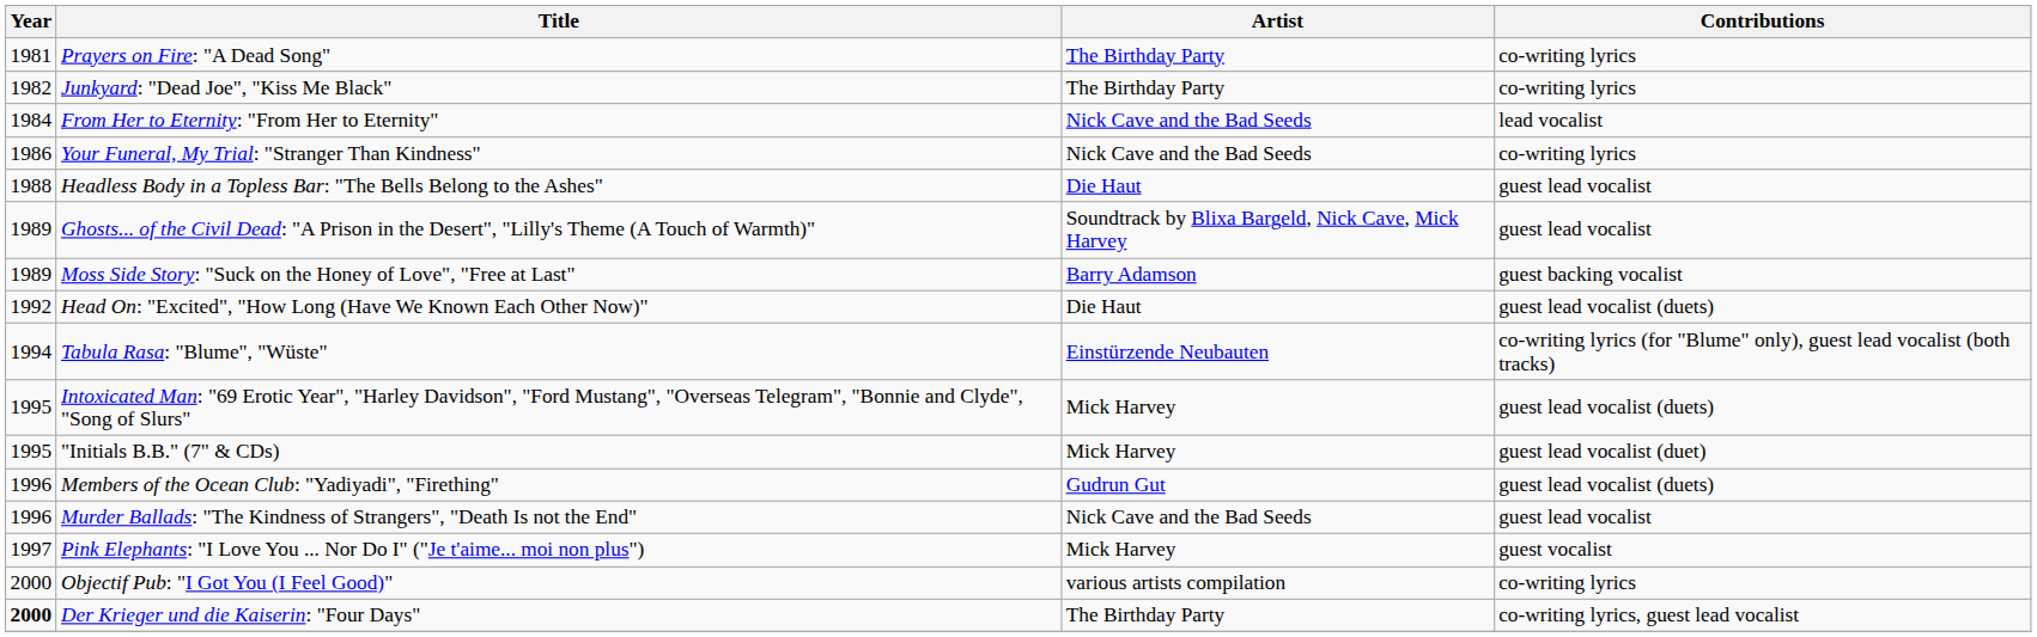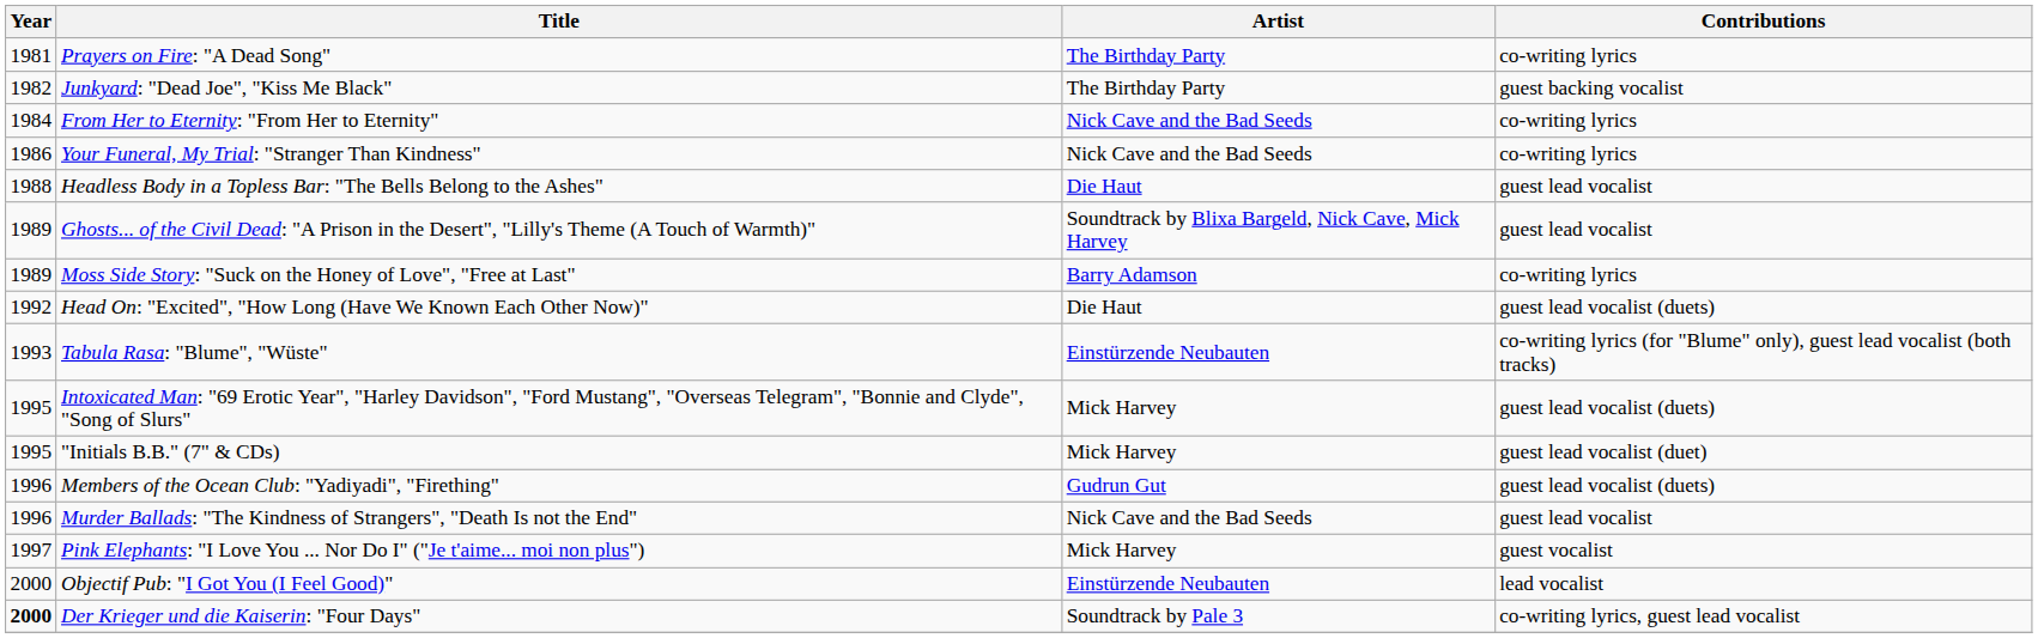Junkyard: "Dead Joe", "Kiss Me Black" | Contributions: co-writing lyrics -> guest backing vocalist
From Her to Eternity: "From Her to Eternity" | Contributions: lead vocalist -> co-writing lyrics
Moss Side Story: "Suck on the Honey of Love", "Free at Last" | Contributions: guest backing vocalist -> co-writing lyrics
Tabula Rasa: "Blume", "Wüste" | Year: 1994 -> 1993
Objectif Pub: "I Got You (I Feel Good)" | Artist: various artists compilation -> Einstürzende Neubauten
Objectif Pub: "I Got You (I Feel Good)" | Contributions: co-writing lyrics -> lead vocalist
Der Krieger und die Kaiserin: "Four Days" | Artist: The Birthday Party -> Soundtrack by Pale 3
